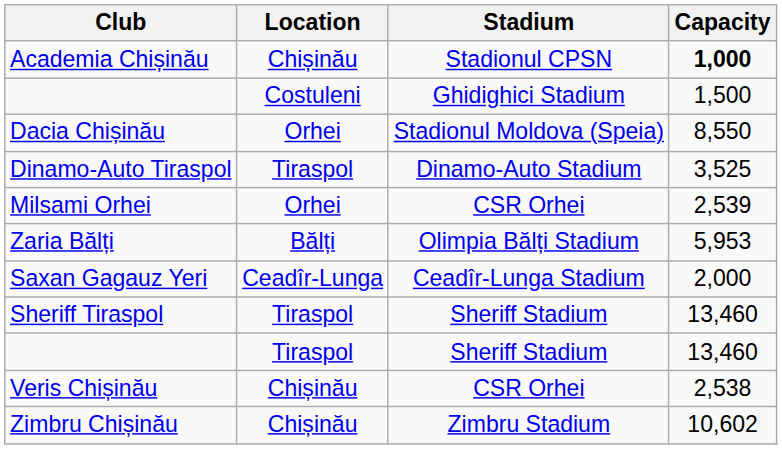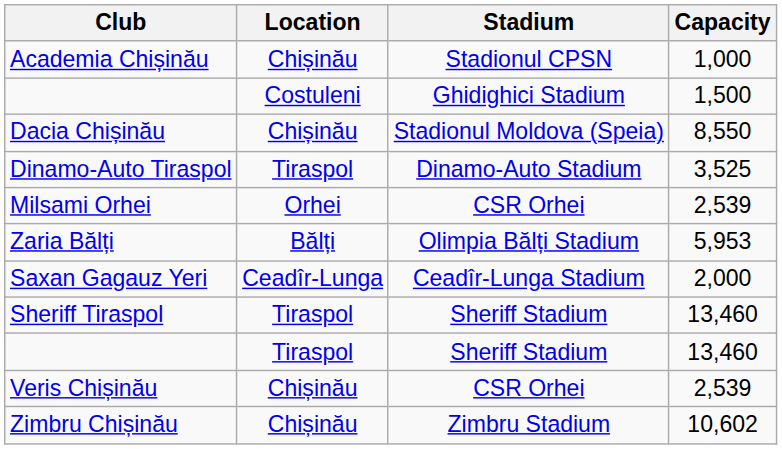Academia Chișinău | Capacity: bold -> normal
Dacia Chișinău | Location: Orhei -> Chișinău
Veris Chișinău | Capacity: 2,538 -> 2,539
